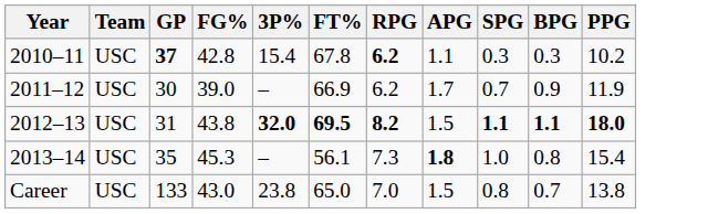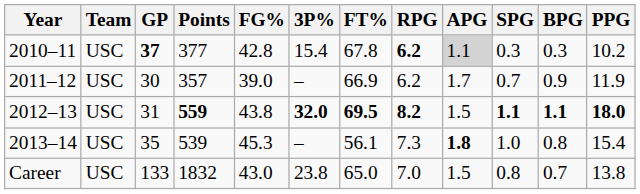+ column: Points | 377 | 357 | 559 | 539 | 1832
2010–11 | APG: no background -> lightgrey background
